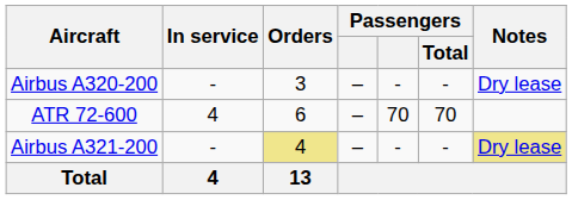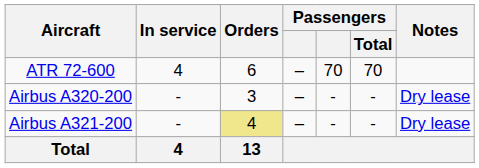rows swapped: ATR 72-600 <-> Airbus A320-200
Airbus A321-200 | Notes: khaki background -> no background
